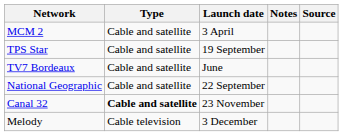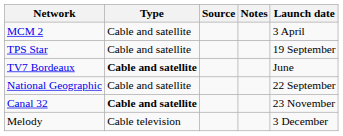columns swapped: Launch date <-> Source
TV7 Bordeaux | Type: normal -> bold
